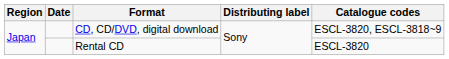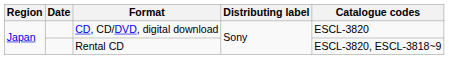CD, CD/DVD, digital download | Catalogue codes: ESCL-3820, ESCL-3818~9 -> ESCL-3820
Rental CD | Catalogue codes: ESCL-3820 -> ESCL-3820, ESCL-3818~9
